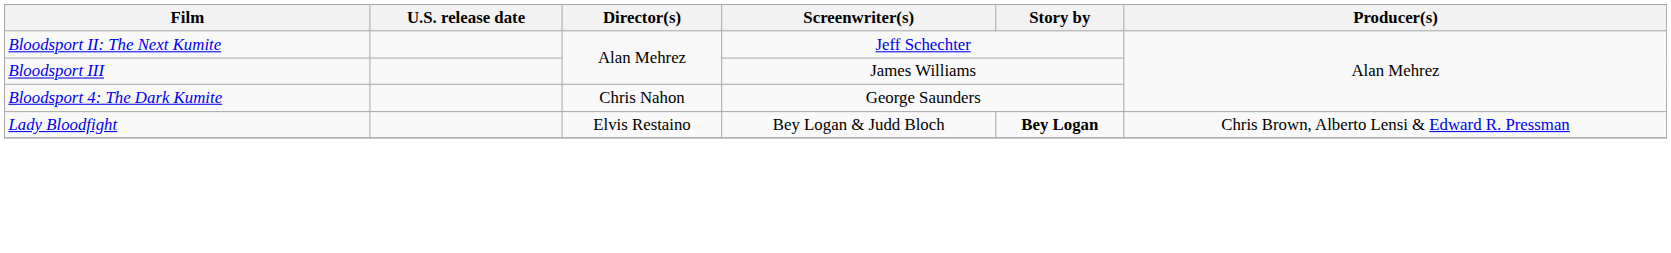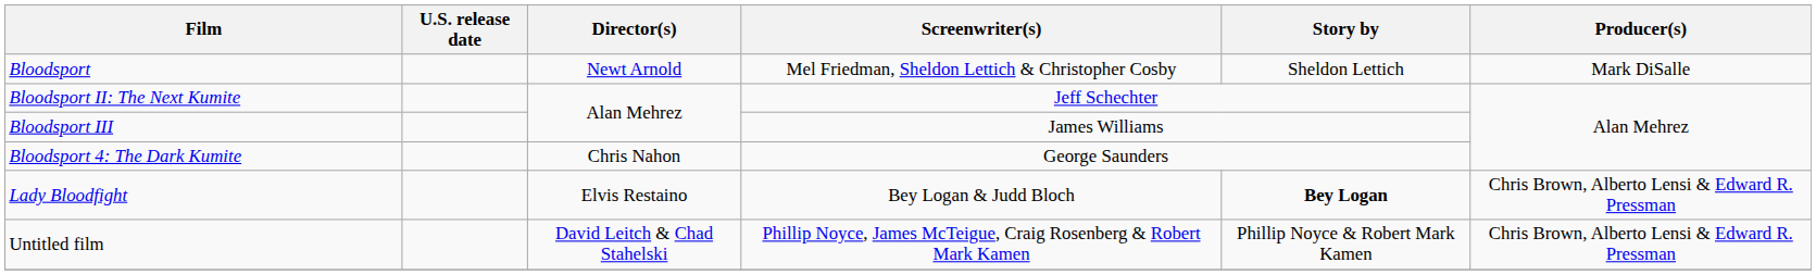+ row: Bloodsport | Newt Arnold | Mel Friedman, Sheldon Lettich & Christopher Cosby | Sheldon Lettich | Mark DiSalle
+ row: Untitled film | David Leitch & Chad Stahelski | Phillip Noyce, James McTeigue, Craig Rosenberg & Robert Mark Kamen | Phillip Noyce & Robert Mark Kamen | Chris Brown, Alberto Lensi & Edward R. Pressman
